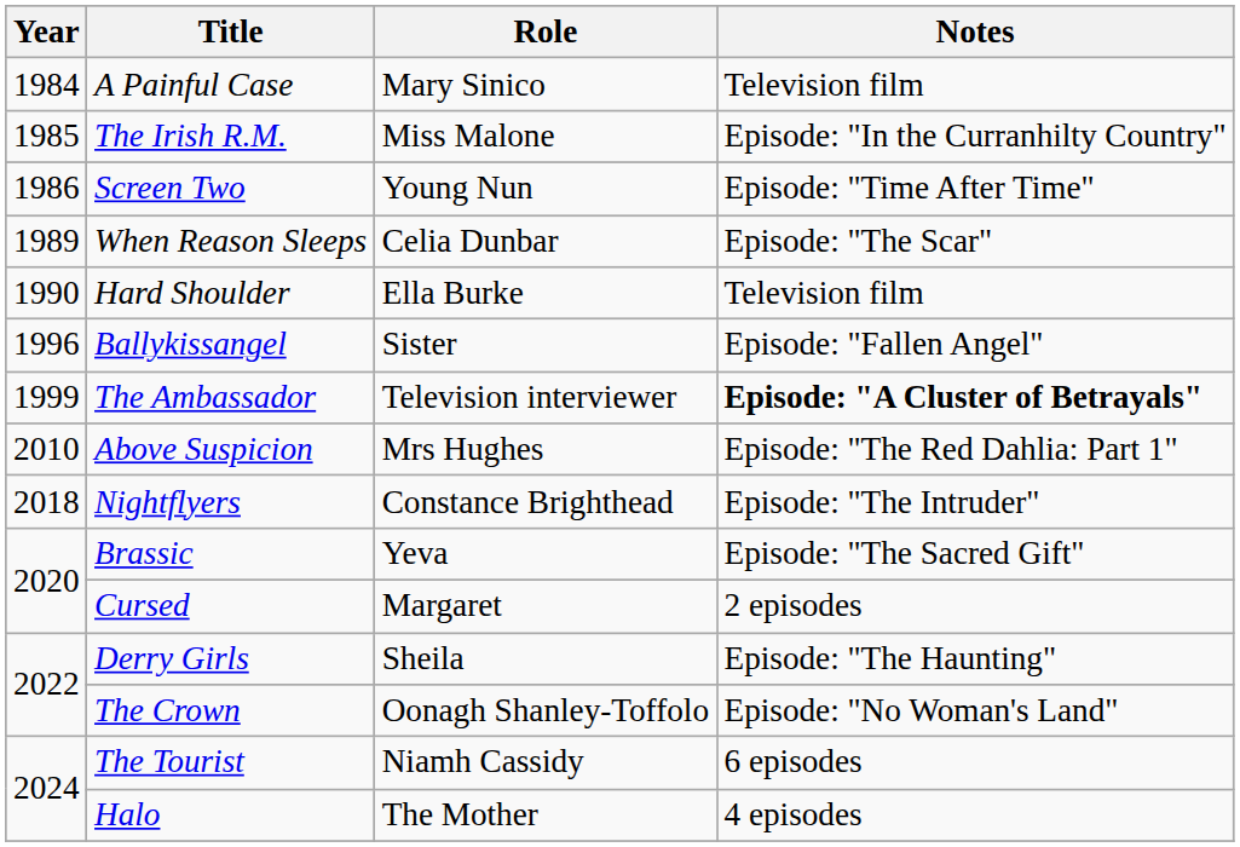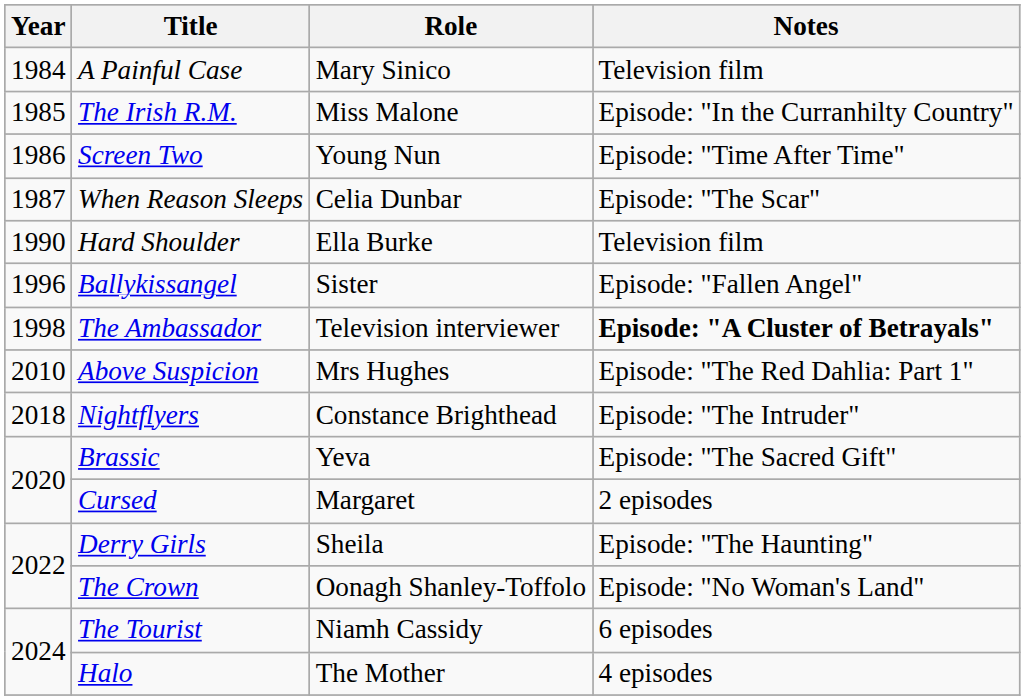When Reason Sleeps | Year: 1989 -> 1987
The Ambassador | Year: 1999 -> 1998
